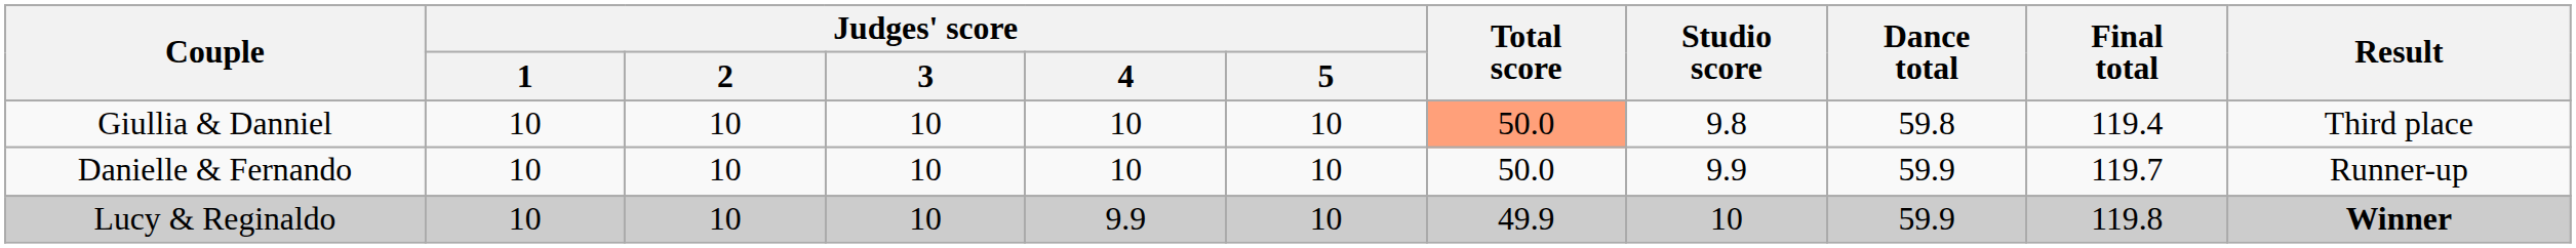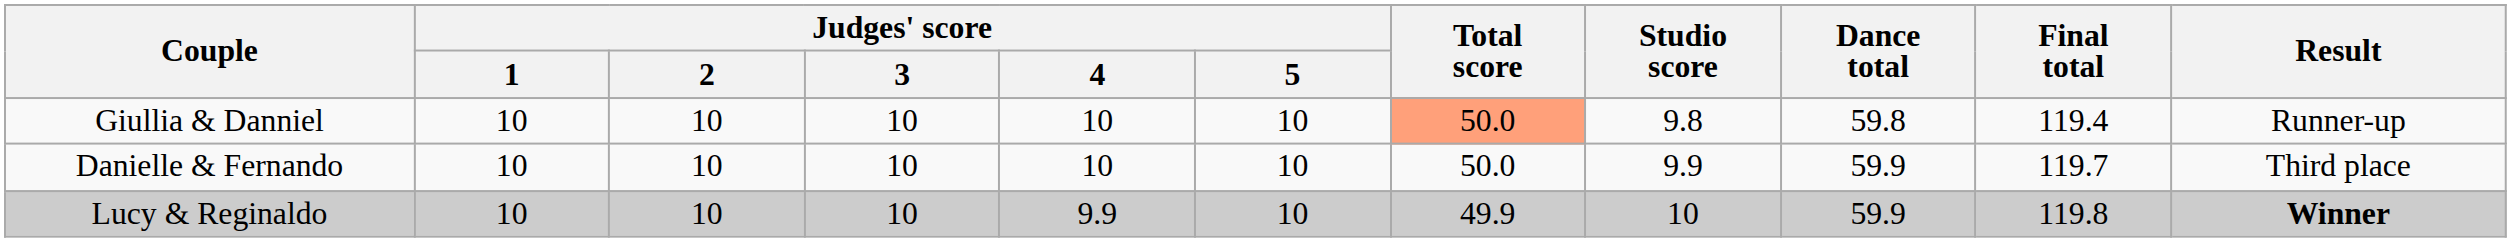Giullia & Danniel | Result: Third place -> Runner-up
Danielle & Fernando | Result: Runner-up -> Third place
